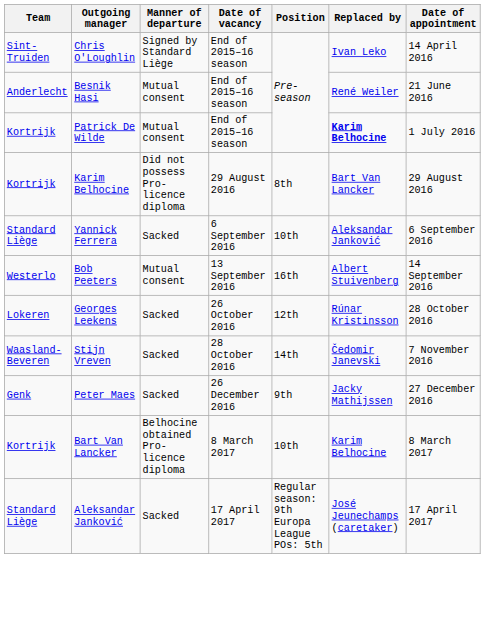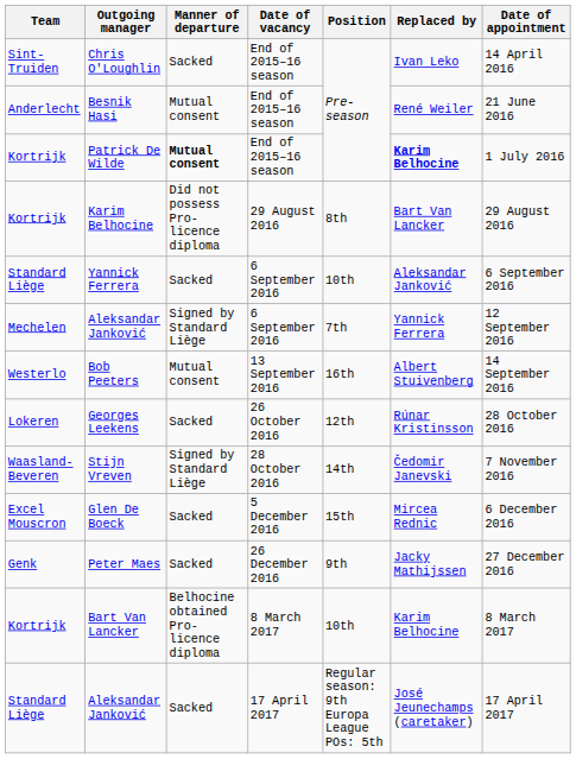Chris O'Loughlin | Manner of departure: Signed by Standard Liège -> Sacked
Patrick De Wilde | Manner of departure: normal -> bold
+ row: Mechelen | Aleksandar Janković | Signed by Standard Liège | 6 September 2016 | 7th | Yannick Ferrera | 12 September 2016
Stijn Vreven | Manner of departure: Sacked -> Signed by Standard Liège
+ row: Excel Mouscron | Glen De Boeck | Sacked | 5 December 2016 | 15th | Mircea Rednic | 6 December 2016
